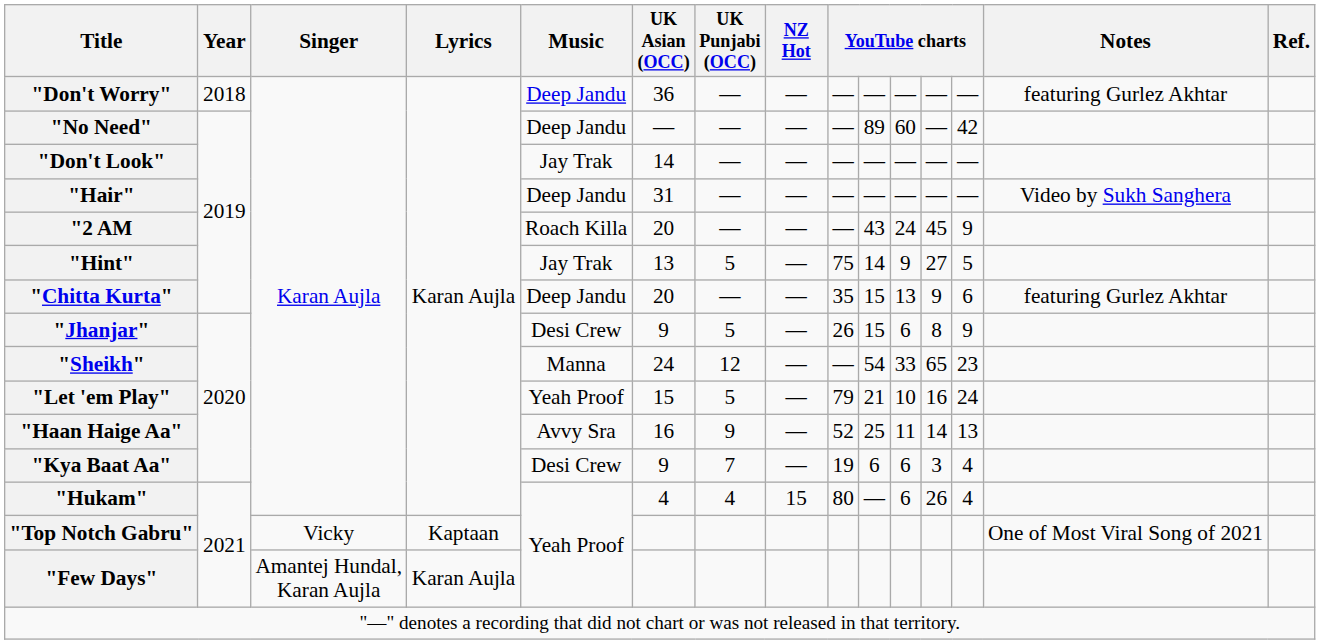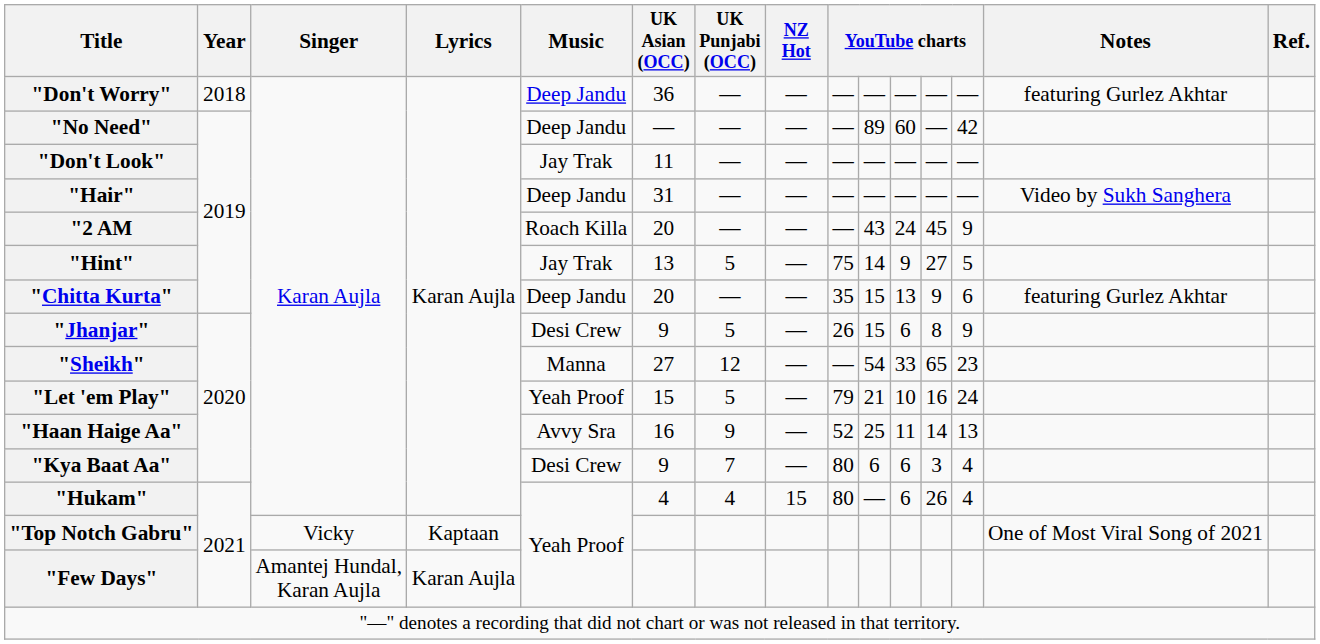"Don't Look" | UK Asian (OCC): 14 -> 11
"Sheikh" | UK Asian (OCC): 24 -> 27
"Kya Baat Aa" | column 9: 19 -> 80
